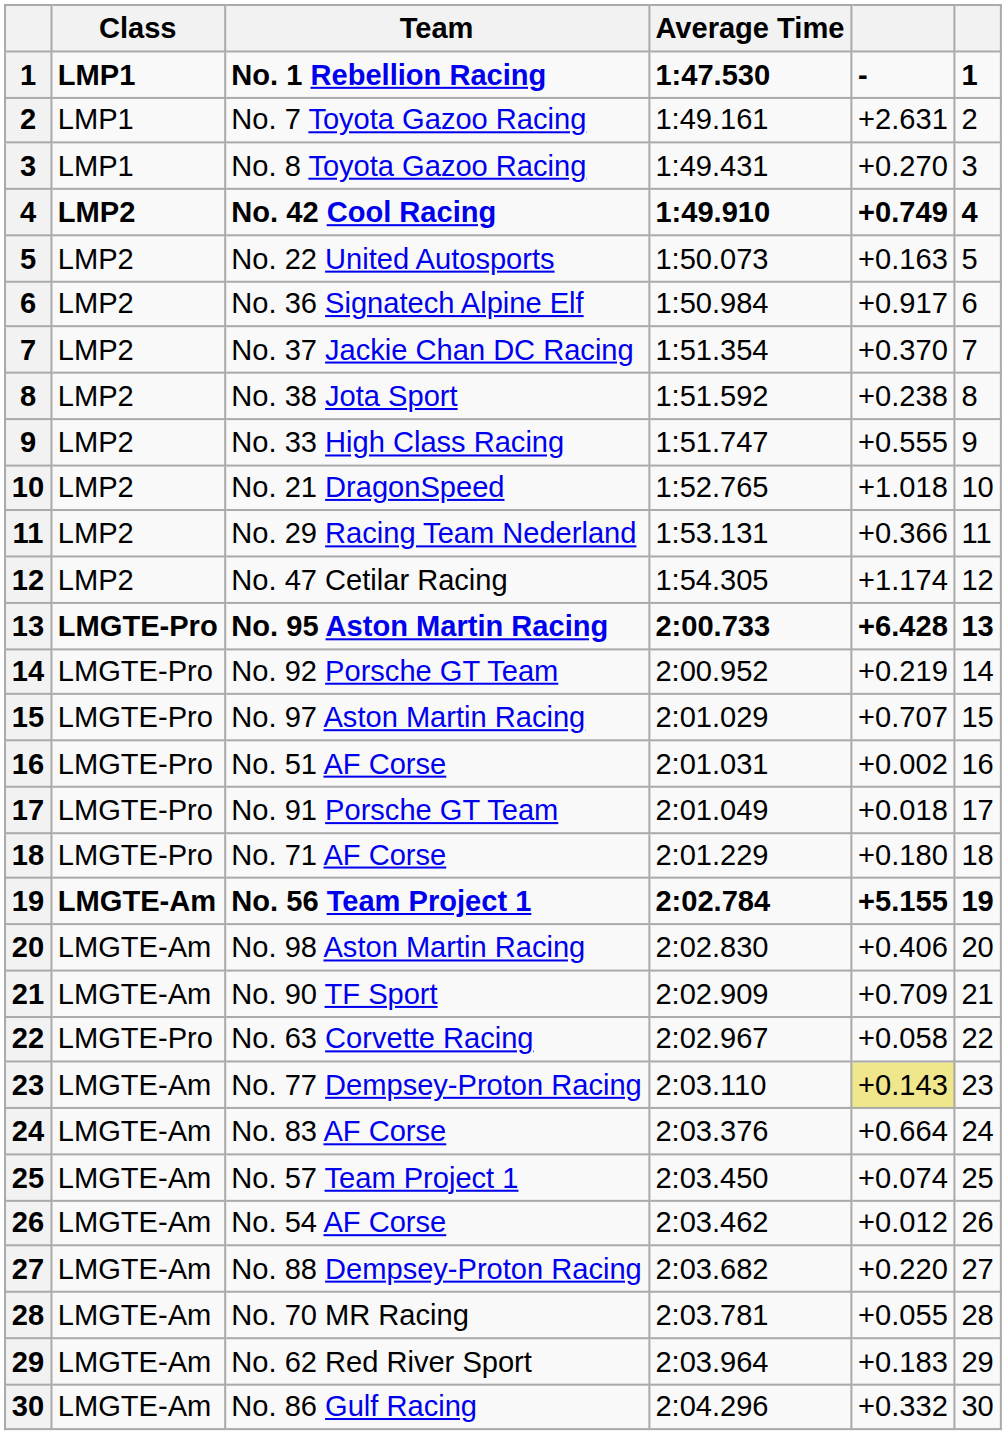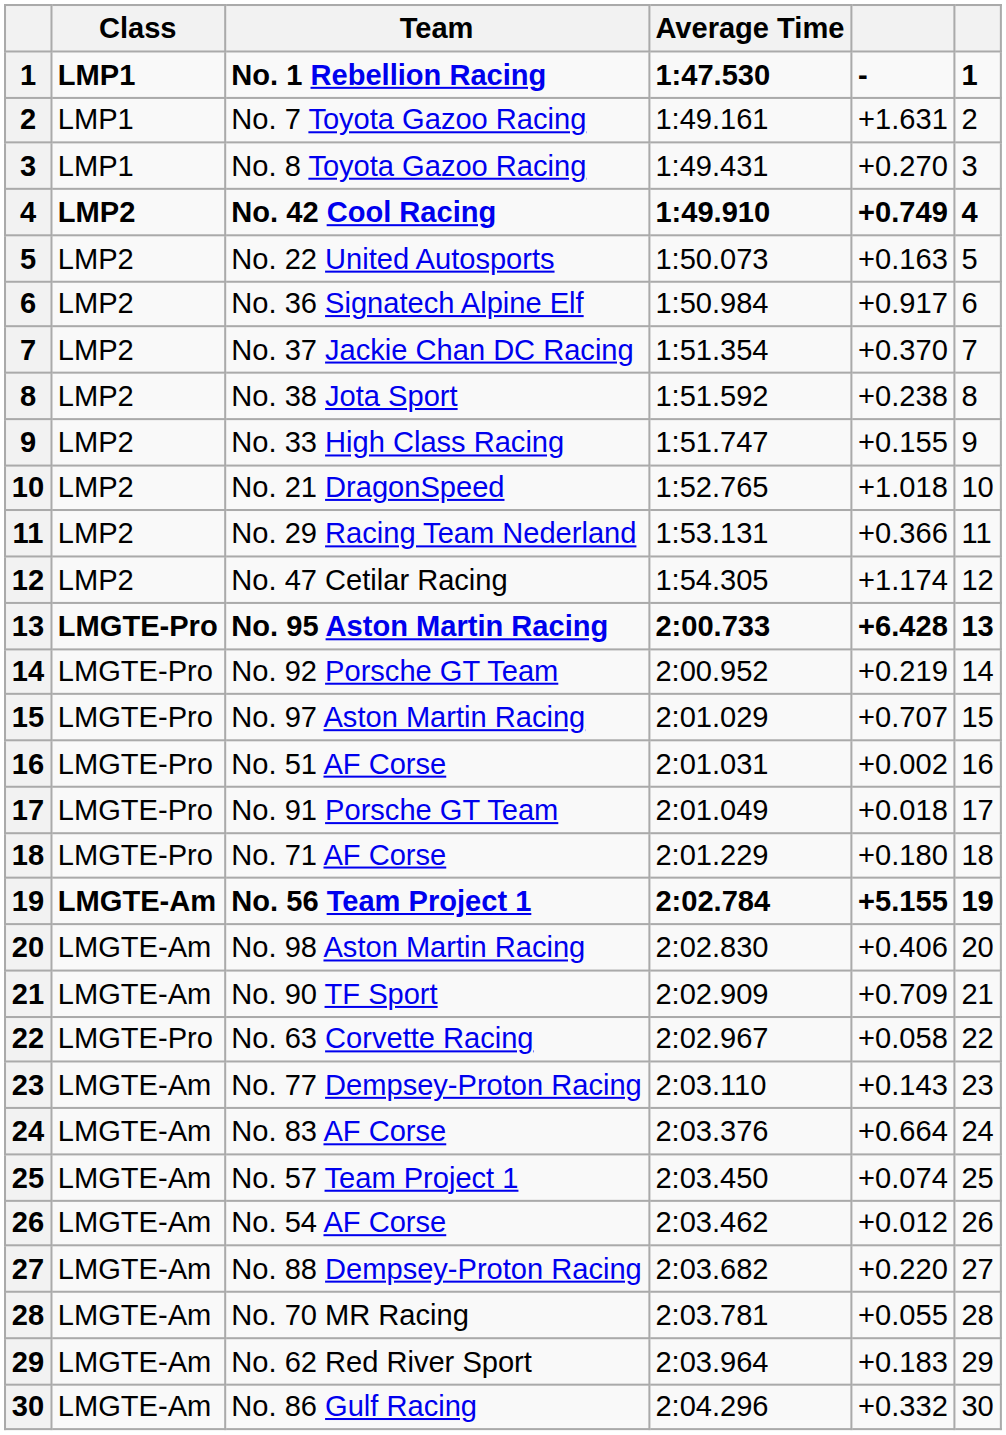No. 7 Toyota Gazoo Racing | column 5: +2.631 -> +1.631
No. 33 High Class Racing | column 5: +0.555 -> +0.155
No. 77 Dempsey-Proton Racing | column 5: khaki background -> no background
